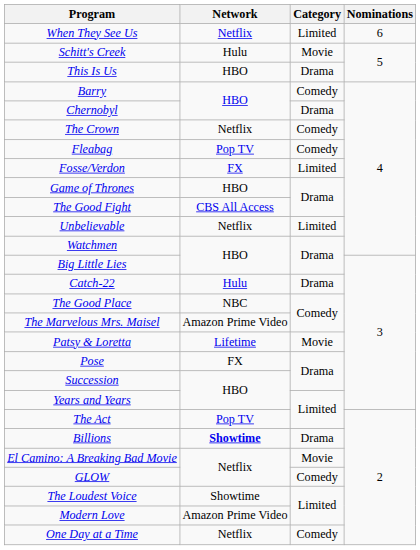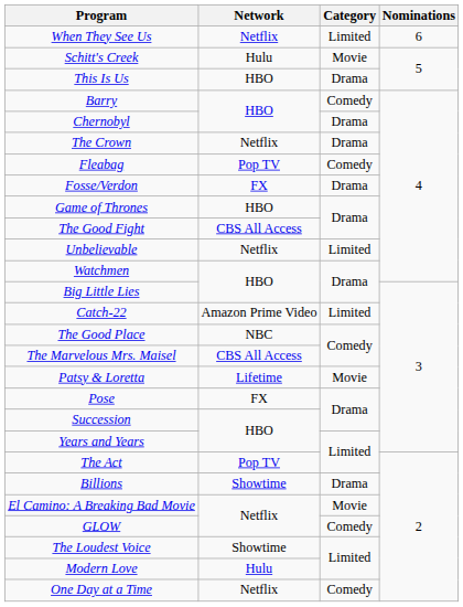The Crown | Category: Comedy -> Drama
Fosse/Verdon | Category: Limited -> Drama
Catch-22 | Network: Hulu -> Amazon Prime Video
Catch-22 | Category: Drama -> Limited
The Marvelous Mrs. Maisel | Network: Amazon Prime Video -> CBS All Access
Billions | Network: bold -> normal
Modern Love | Network: Amazon Prime Video -> Hulu
